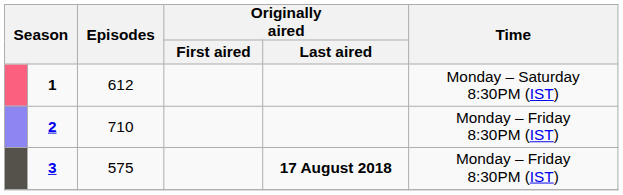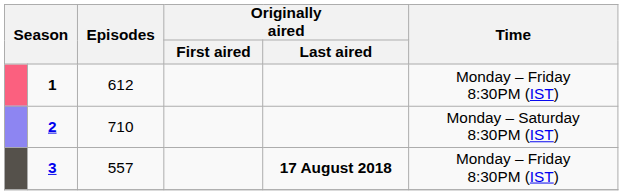1 | Time: Monday – Saturday 8:30PM (IST) -> Monday – Friday 8:30PM (IST)
2 | Time: Monday – Friday 8:30PM (IST) -> Monday – Saturday 8:30PM (IST)
3 | Episodes: 575 -> 557
